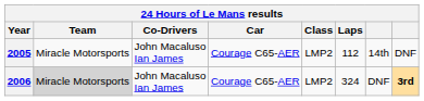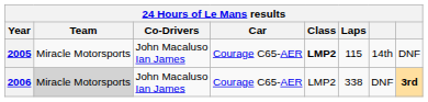2005 | Class: normal -> bold
2005 | Laps: 112 -> 115
2006 | Laps: 324 -> 338
